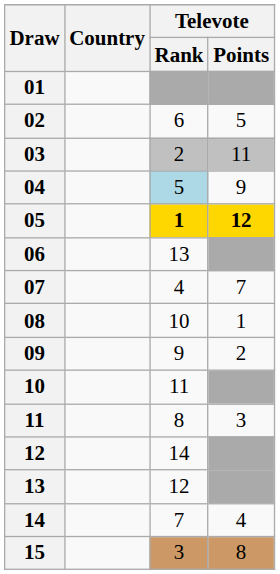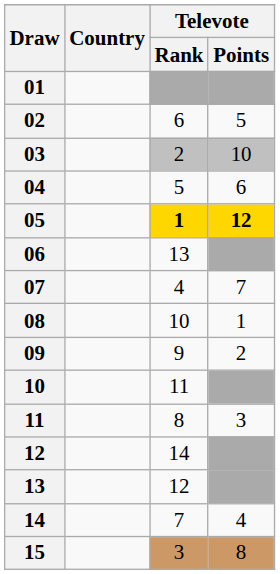03 | Televote / Points: 11 -> 10
04 | Televote / Rank: lightblue background -> no background
04 | Televote / Points: 9 -> 6
